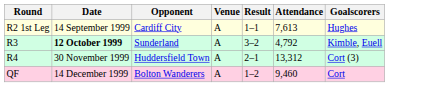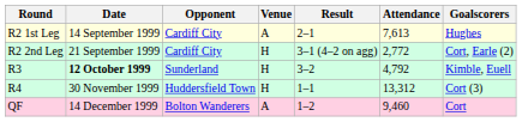R2 1st Leg | Result: 1–1 -> 2–1
+ row: R2 2nd Leg | 21 September 1999 | Cardiff City | H | 3–1 (4–2 on agg) | 2,772 | Cort, Earle (2)
R3 | Venue: A -> H
R4 | Venue: A -> H
R4 | Result: 2–1 -> 1–1
